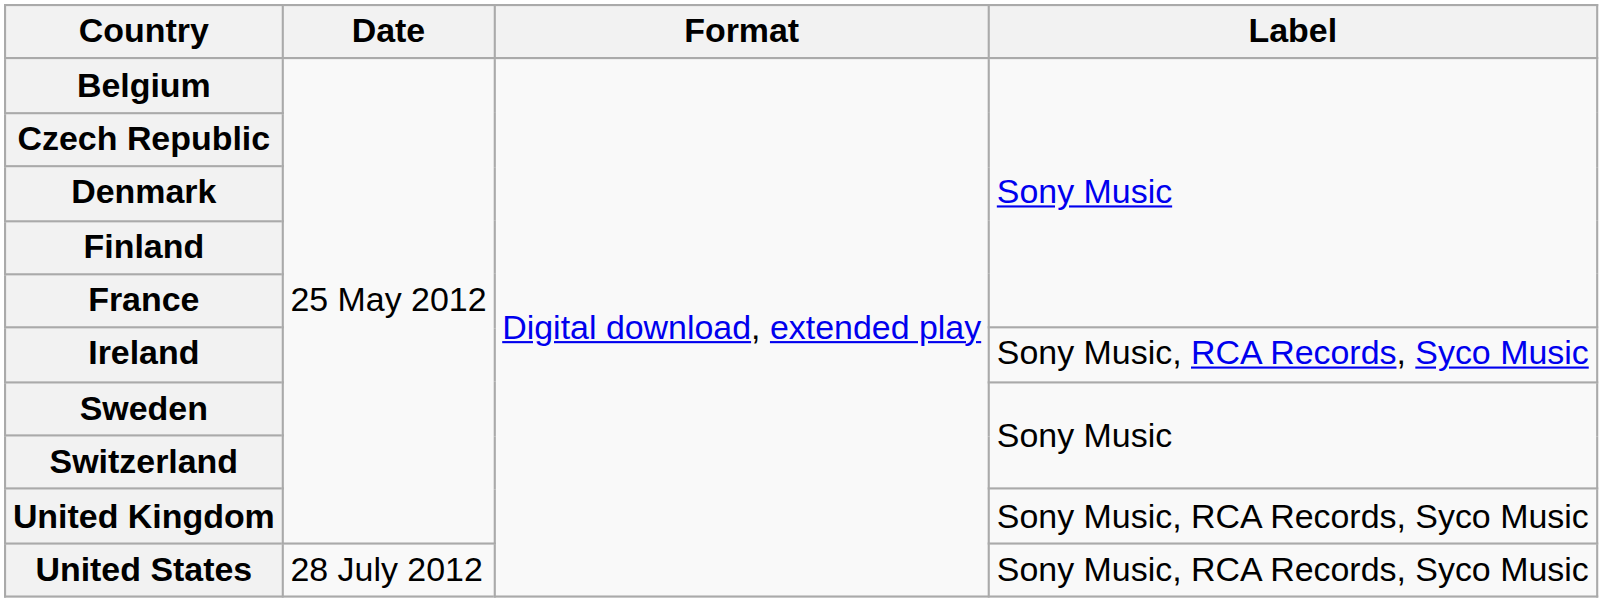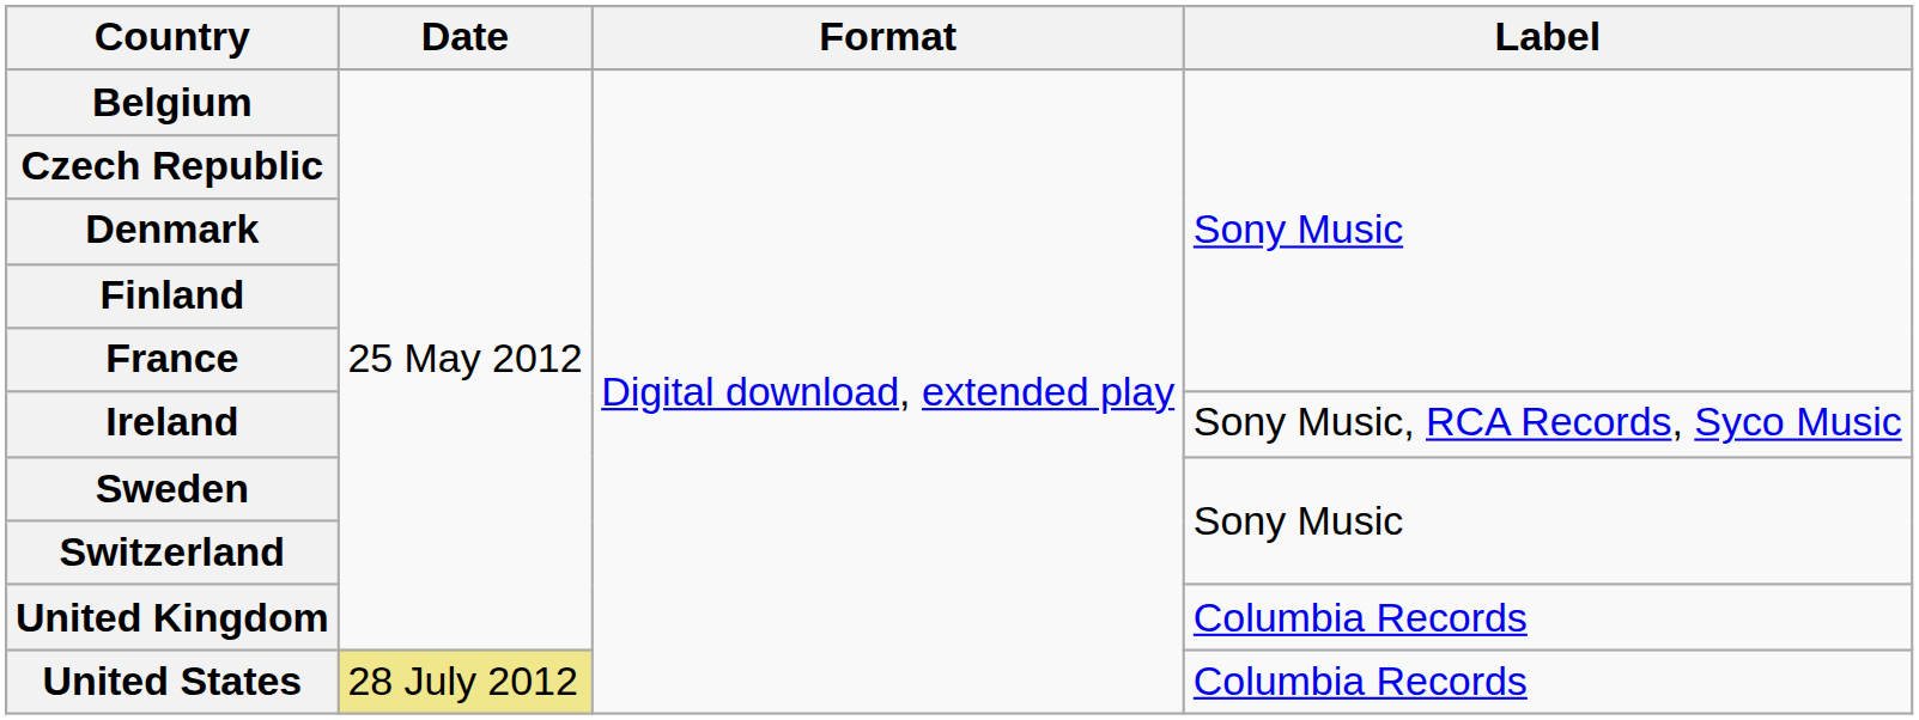United Kingdom | Label: Sony Music, RCA Records, Syco Music -> Columbia Records
United States | Date: no background -> khaki background
United States | Label: Sony Music, RCA Records, Syco Music -> Columbia Records
